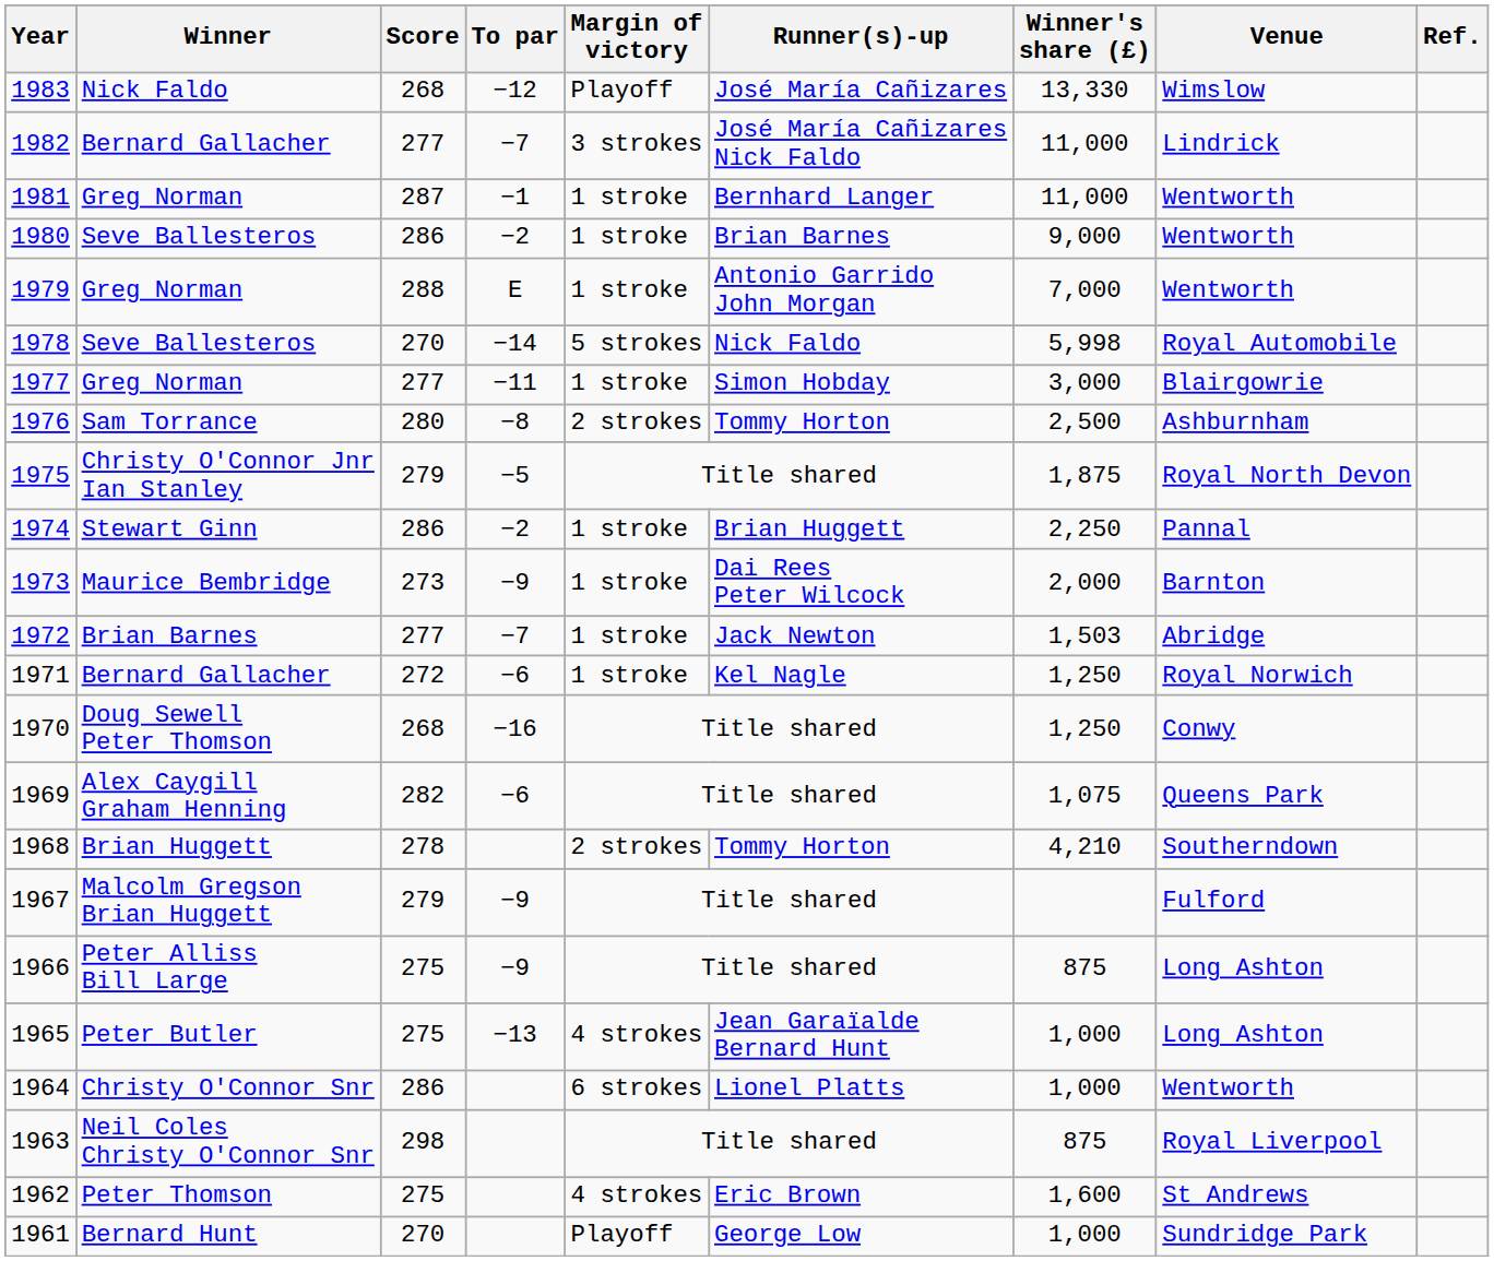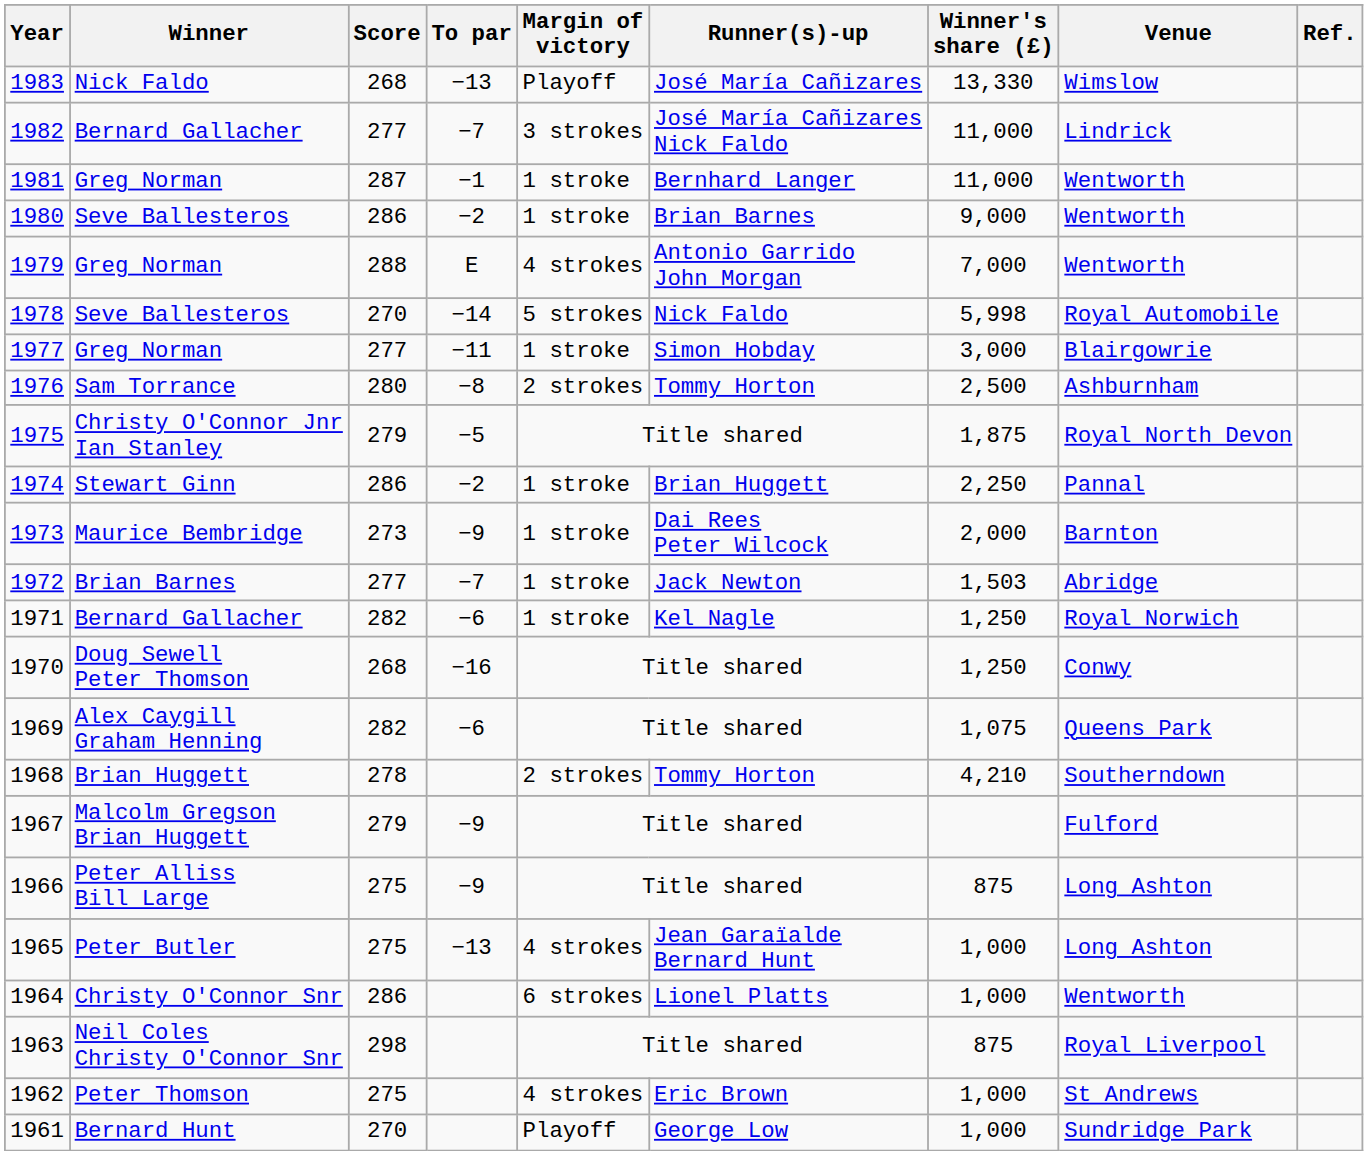1983 | To par: −12 -> −13
1979 | Margin of victory: 1 stroke -> 4 strokes
1971 | Score: 272 -> 282
1962 | Winner's share (£): 1,600 -> 1,000
